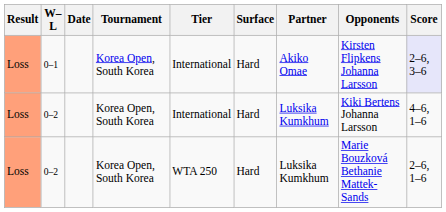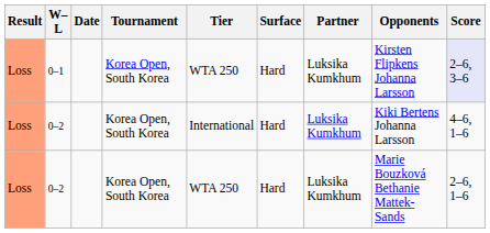0–1 | Tier: International -> WTA 250
0–1 | Partner: Akiko Omae -> Luksika Kumkhum
